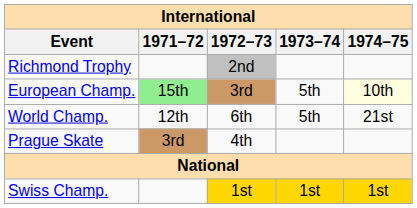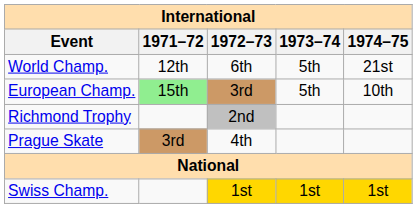rows swapped: World Champ. <-> Richmond Trophy
European Champ. | 1974–75: lightyellow background -> no background
